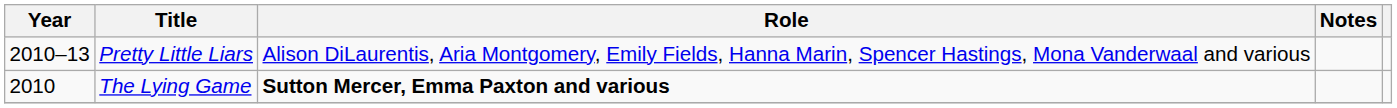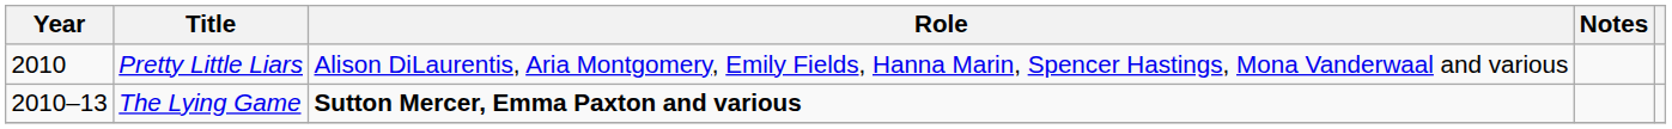Pretty Little Liars | Year: 2010–13 -> 2010
The Lying Game | Year: 2010 -> 2010–13
